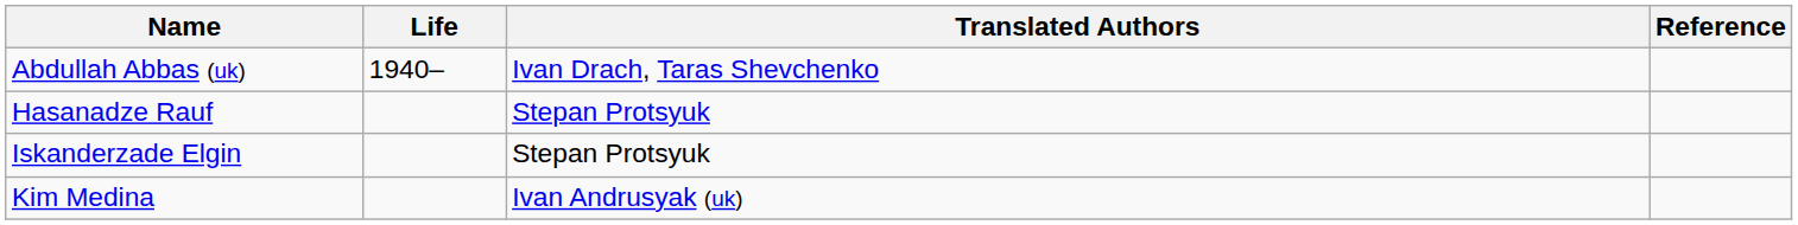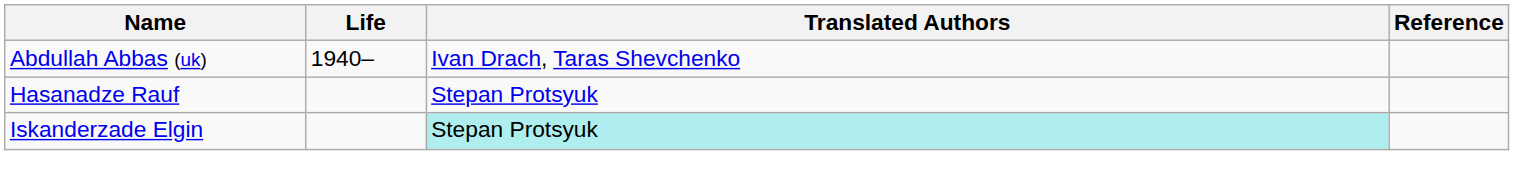Iskanderzade Elgin | Translated Authors: no background -> paleturquoise background
- row: Kim Medina | Ivan Andrusyak (uk)
